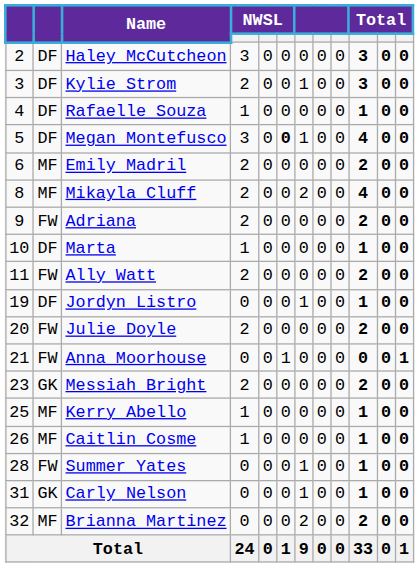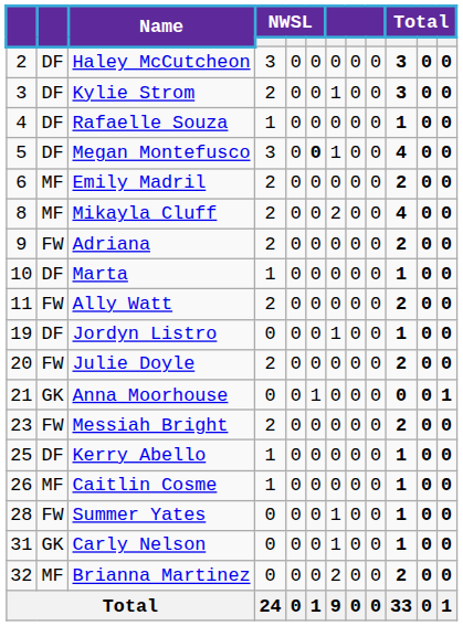Anna Moorhouse | column 2: FW -> GK
Messiah Bright | column 2: GK -> FW
Kerry Abello | column 2: MF -> DF
